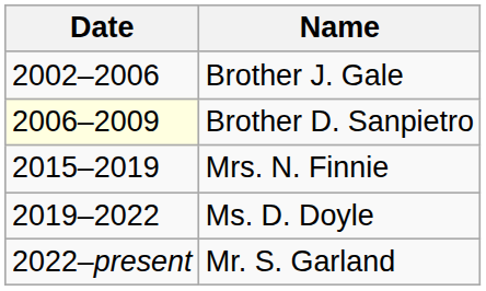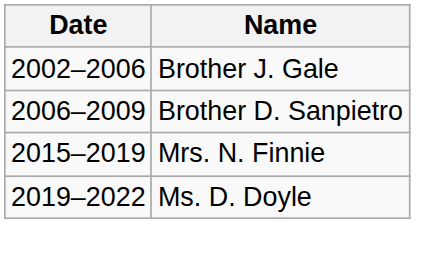Brother D. Sanpietro | Date: lightyellow background -> no background
- row: 2022–present | Mr. S. Garland
